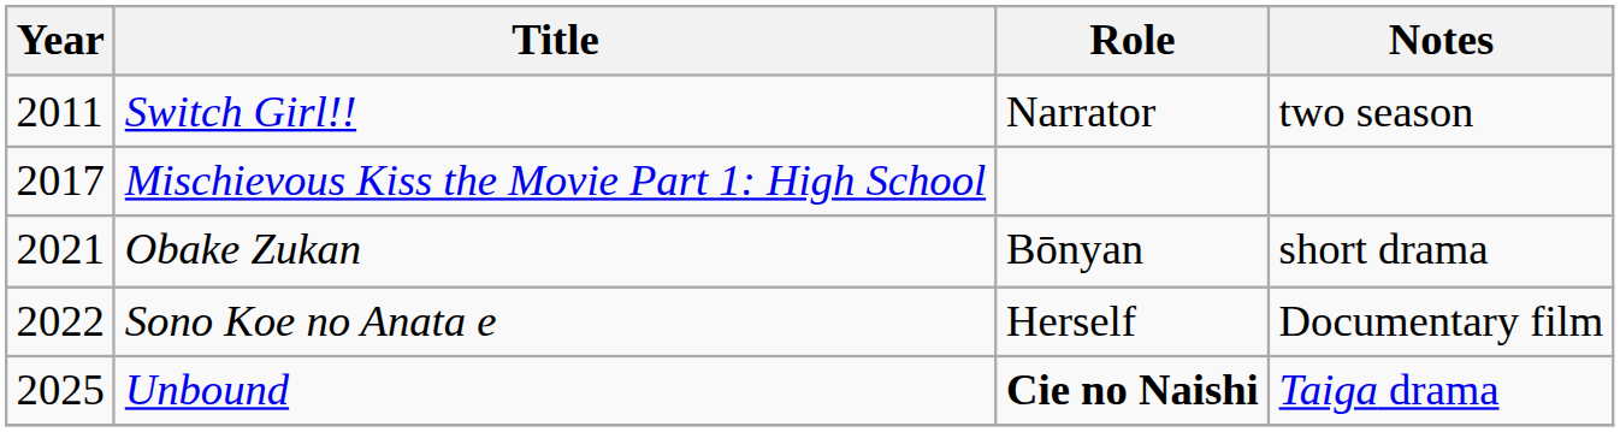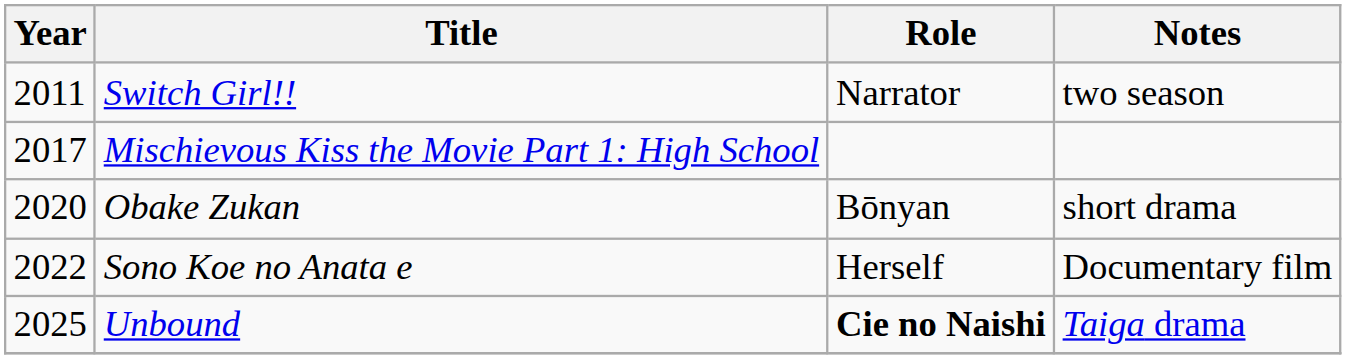Obake Zukan | Year: 2021 -> 2020
